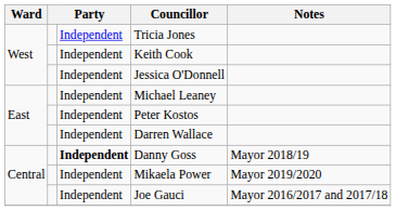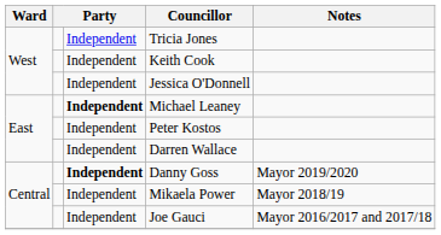Michael Leaney | column 3: normal -> bold
Danny Goss | Notes: Mayor 2018/19 -> Mayor 2019/2020
Mikaela Power | Notes: Mayor 2019/2020 -> Mayor 2018/19
